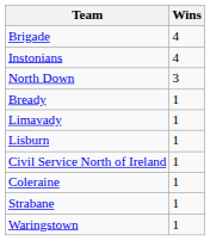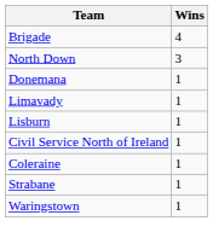- row: Instonians | 4
- row: Bready | 1
+ row: Donemana | 1
